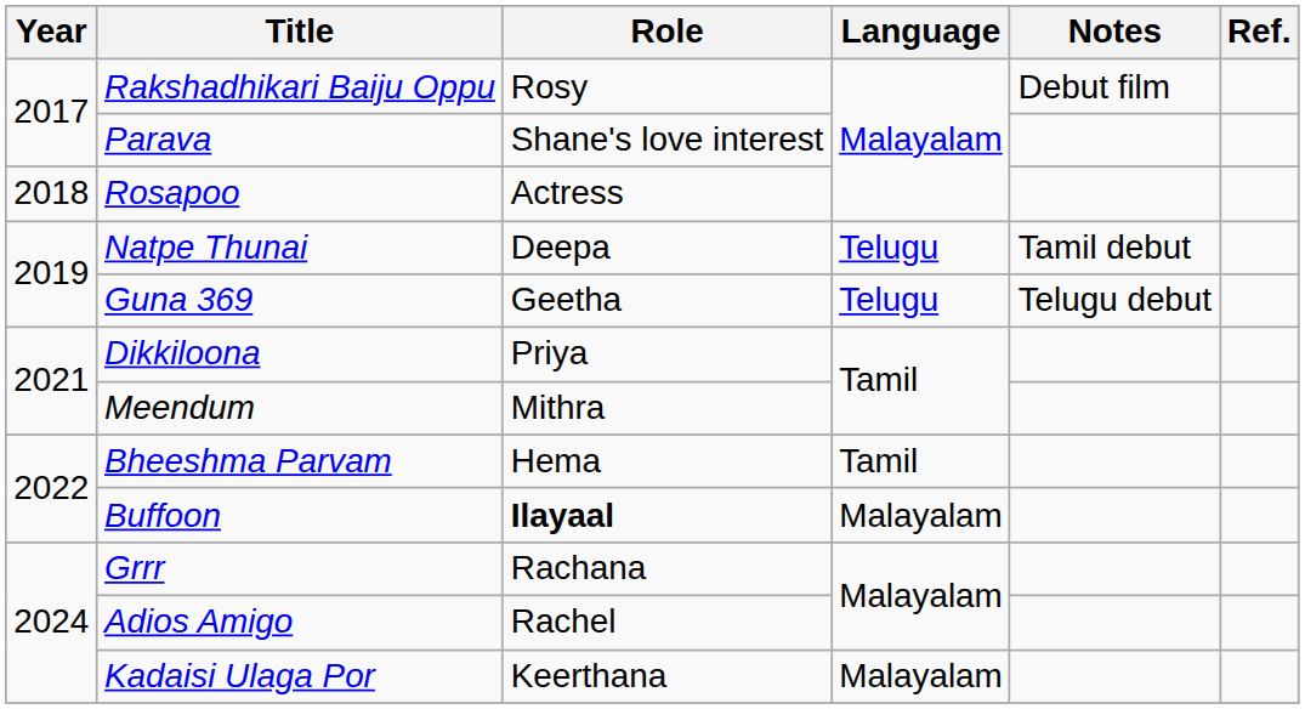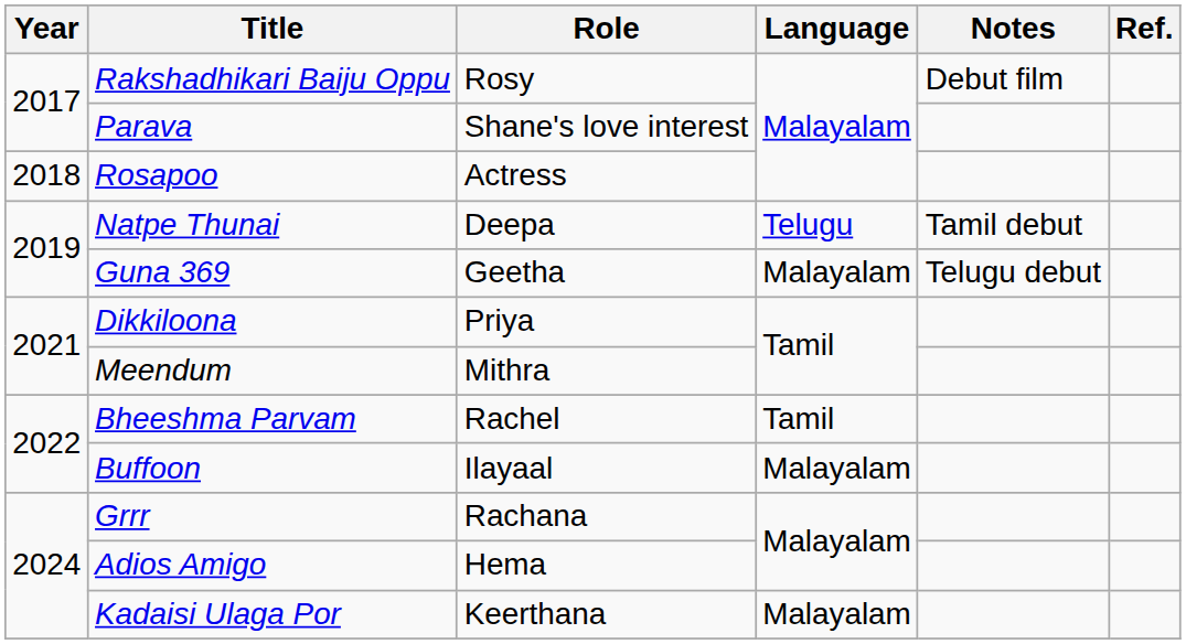Guna 369 | Language: Telugu -> Malayalam
Bheeshma Parvam | Role: Hema -> Rachel
Buffoon | Role: bold -> normal
Adios Amigo | Role: Rachel -> Hema
